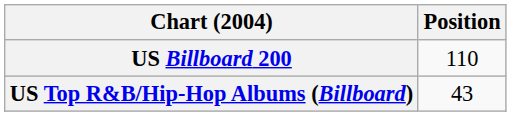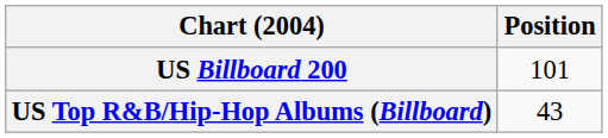US Billboard 200 | Position: 110 -> 101
